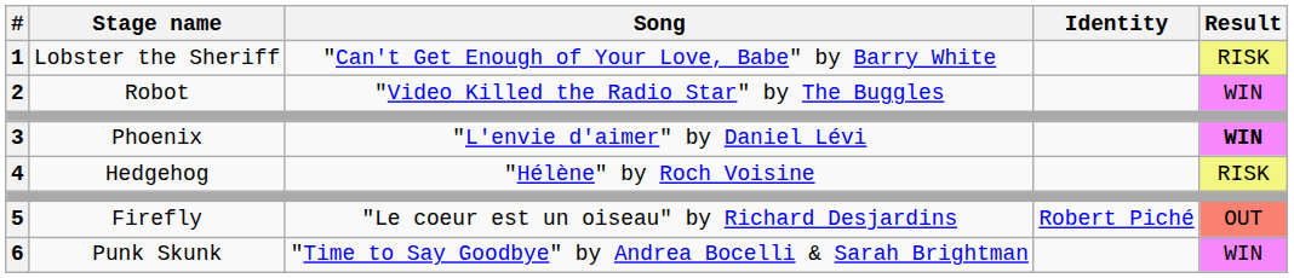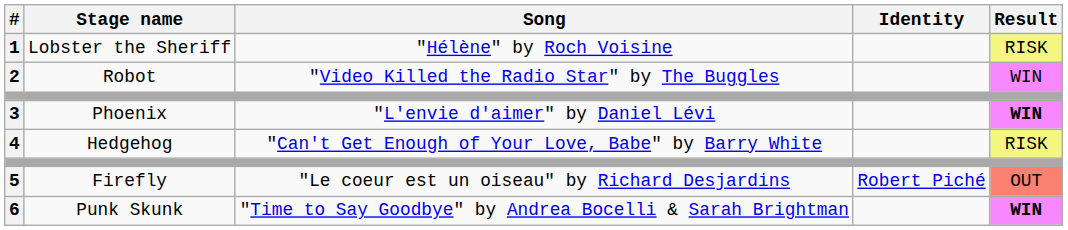1 | Song: "Can't Get Enough of Your Love, Babe" by Barry White -> "Hélène" by Roch Voisine
4 | Song: "Hélène" by Roch Voisine -> "Can't Get Enough of Your Love, Babe" by Barry White
6 | Result: normal -> bold
